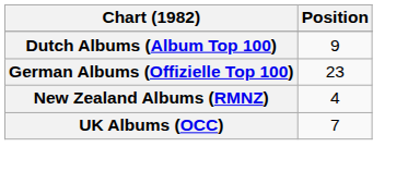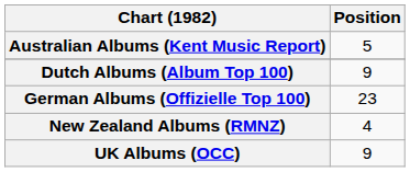+ row: Australian Albums (Kent Music Report) | 5
UK Albums (OCC) | Position: 7 -> 9
